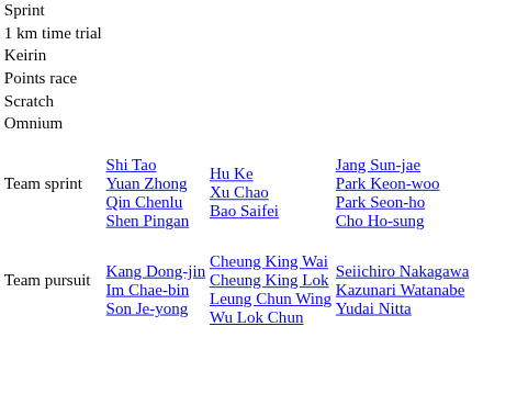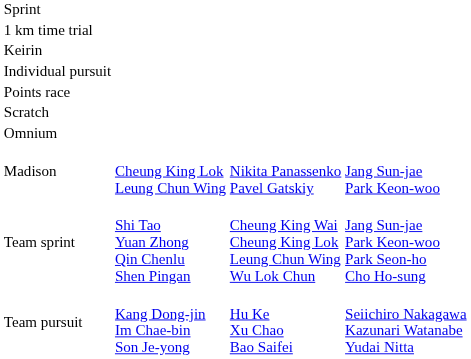+ row: Individual pursuit
+ row: Madison | Cheung King Lok Leung Chun Wing | Nikita Panassenko Pavel Gatskiy | Jang Sun-jae Park Keon-woo
Team sprint | column 3: Hu Ke Xu Chao Bao Saifei -> Cheung King Wai Cheung King Lok Leung Chun Wing Wu Lok Chun
Team pursuit | column 3: Cheung King Wai Cheung King Lok Leung Chun Wing Wu Lok Chun -> Hu Ke Xu Chao Bao Saifei
